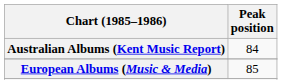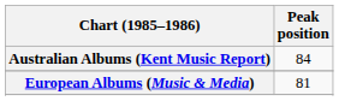European Albums (Music & Media) | Peak position: 85 -> 81
